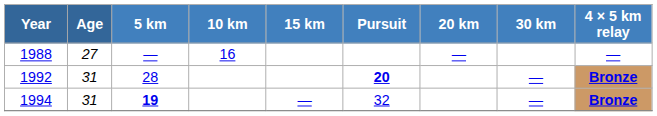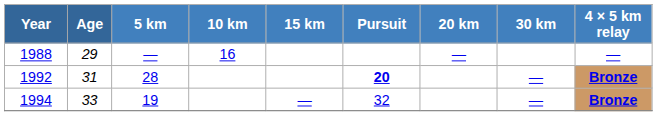1988 | Age: 27 -> 29
1994 | Age: 31 -> 33
1994 | 5 km: bold -> normal
